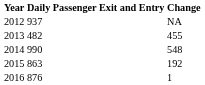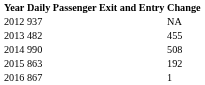2014 | Change: 548 -> 508
2016 | Daily Passenger Exit and Entry: 876 -> 867
